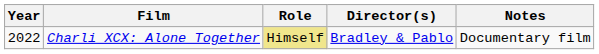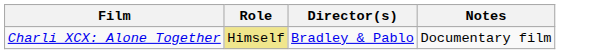- column: Year | 2022
